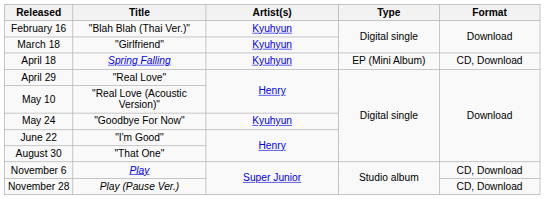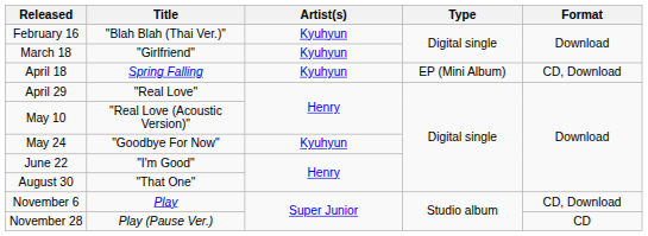November 28 | Format: CD, Download -> CD
